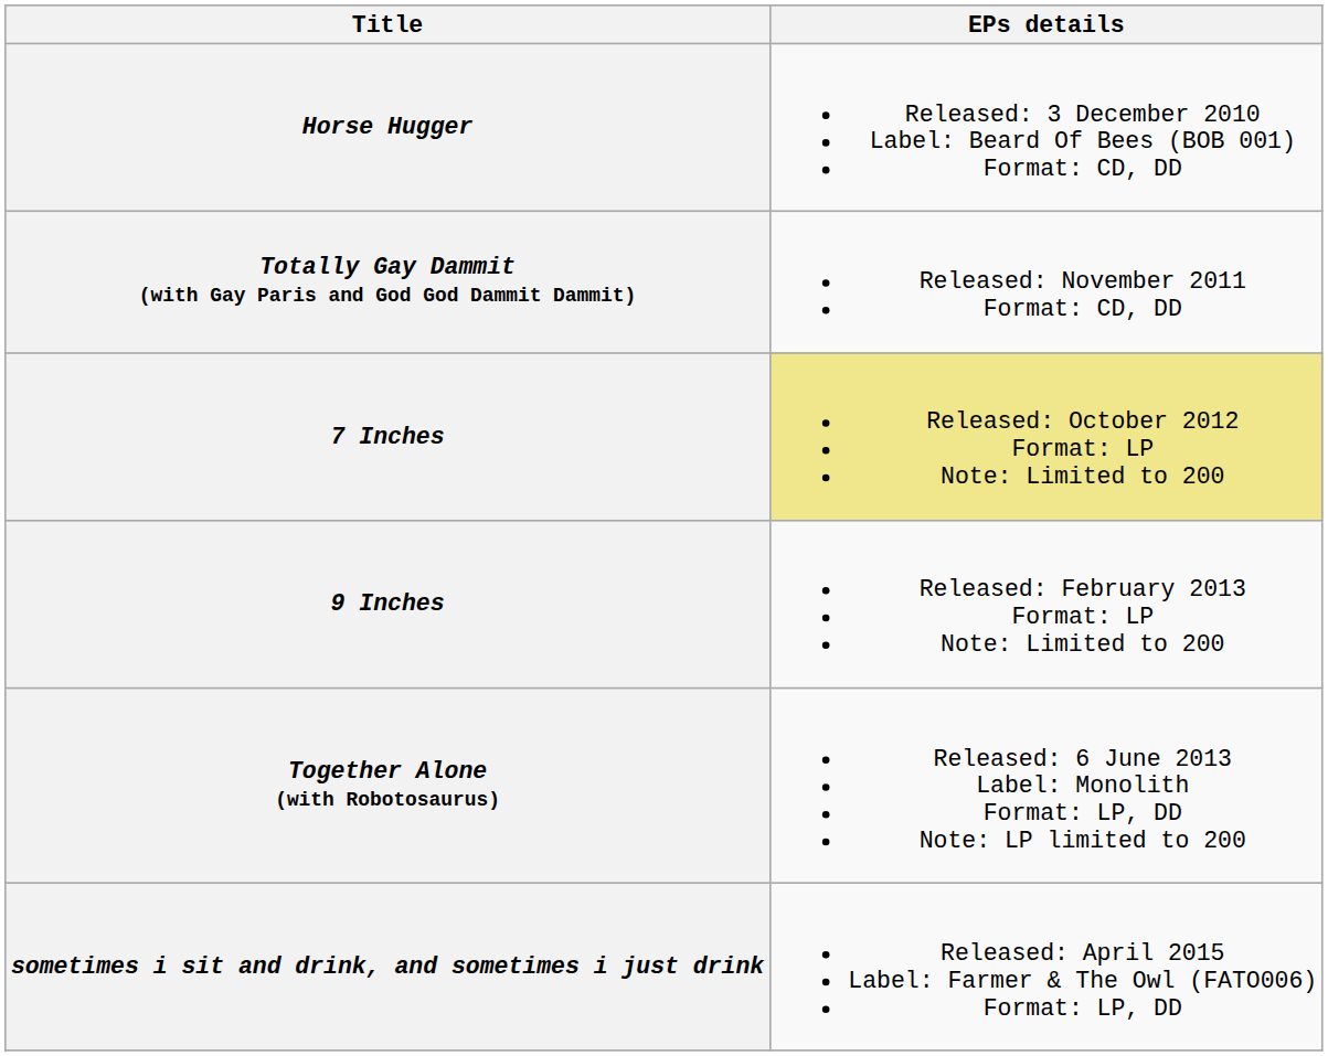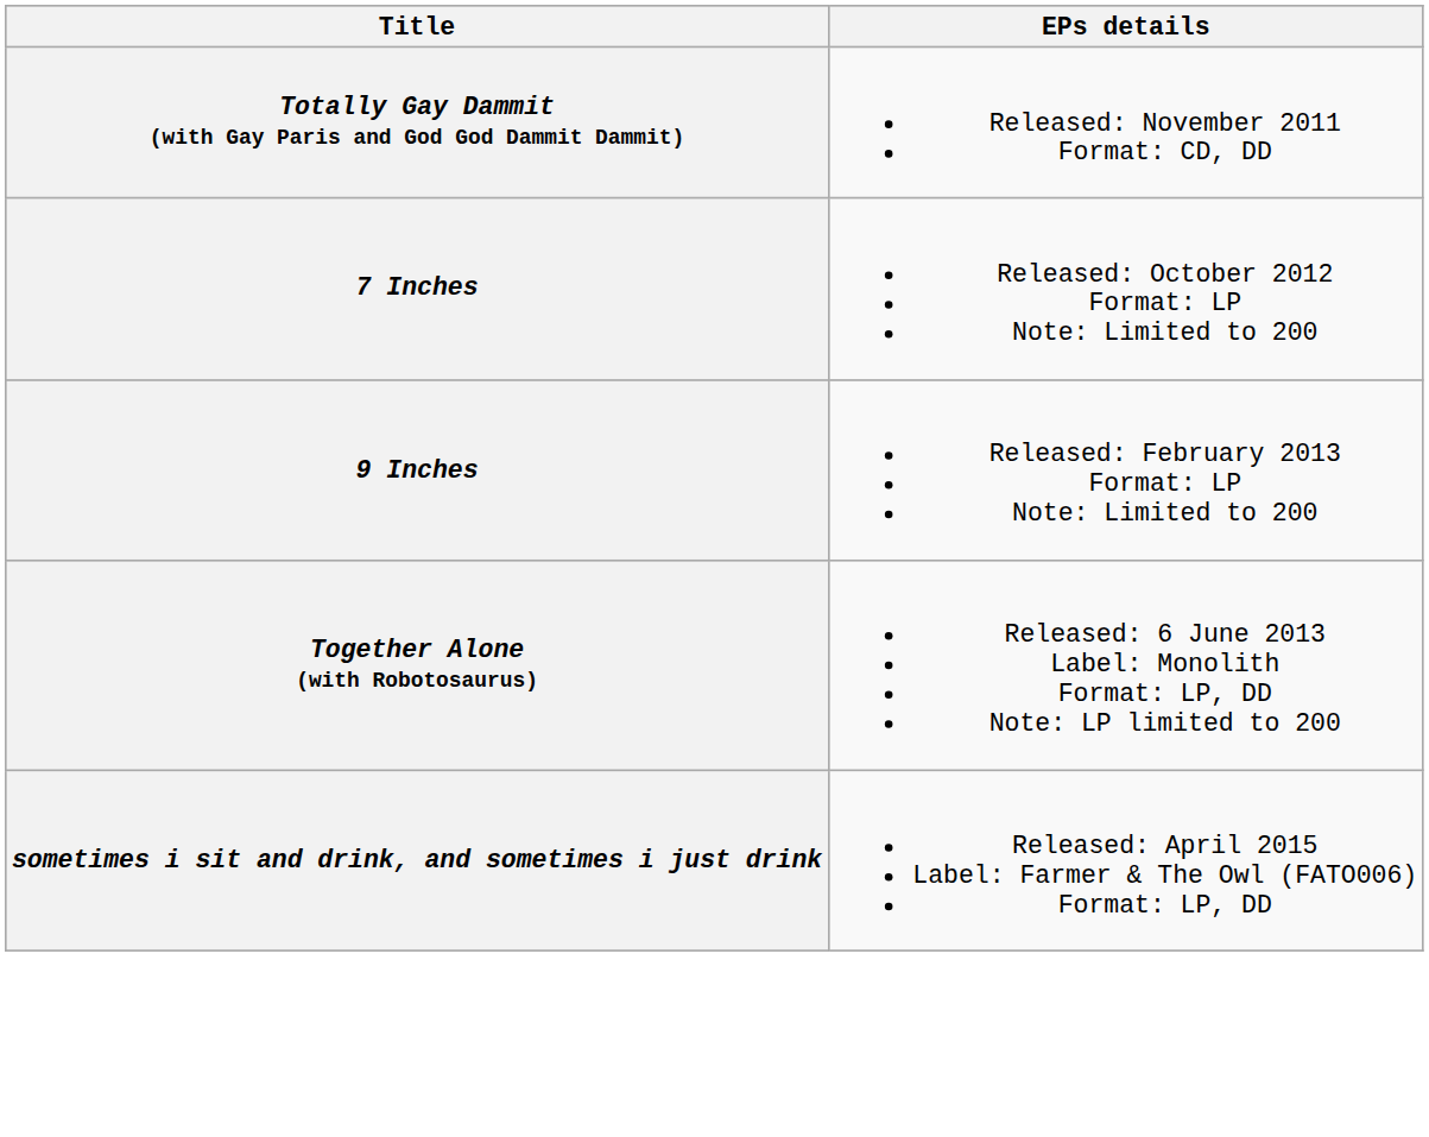- row: Horse Hugger | Released: 3 December 2010 Label: Beard Of Bees (BOB 001) Format: CD, DD
7 Inches | EPs details: khaki background -> no background
